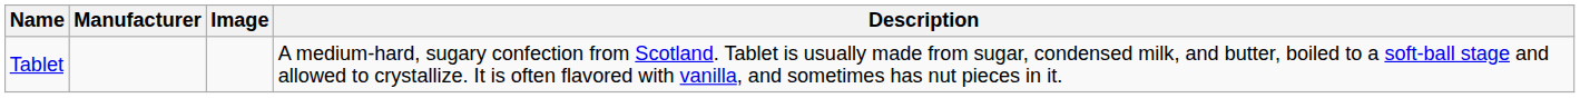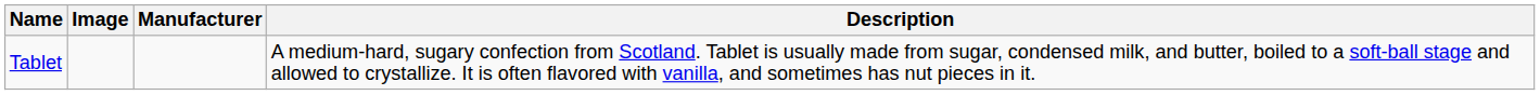columns swapped: Manufacturer <-> Image
